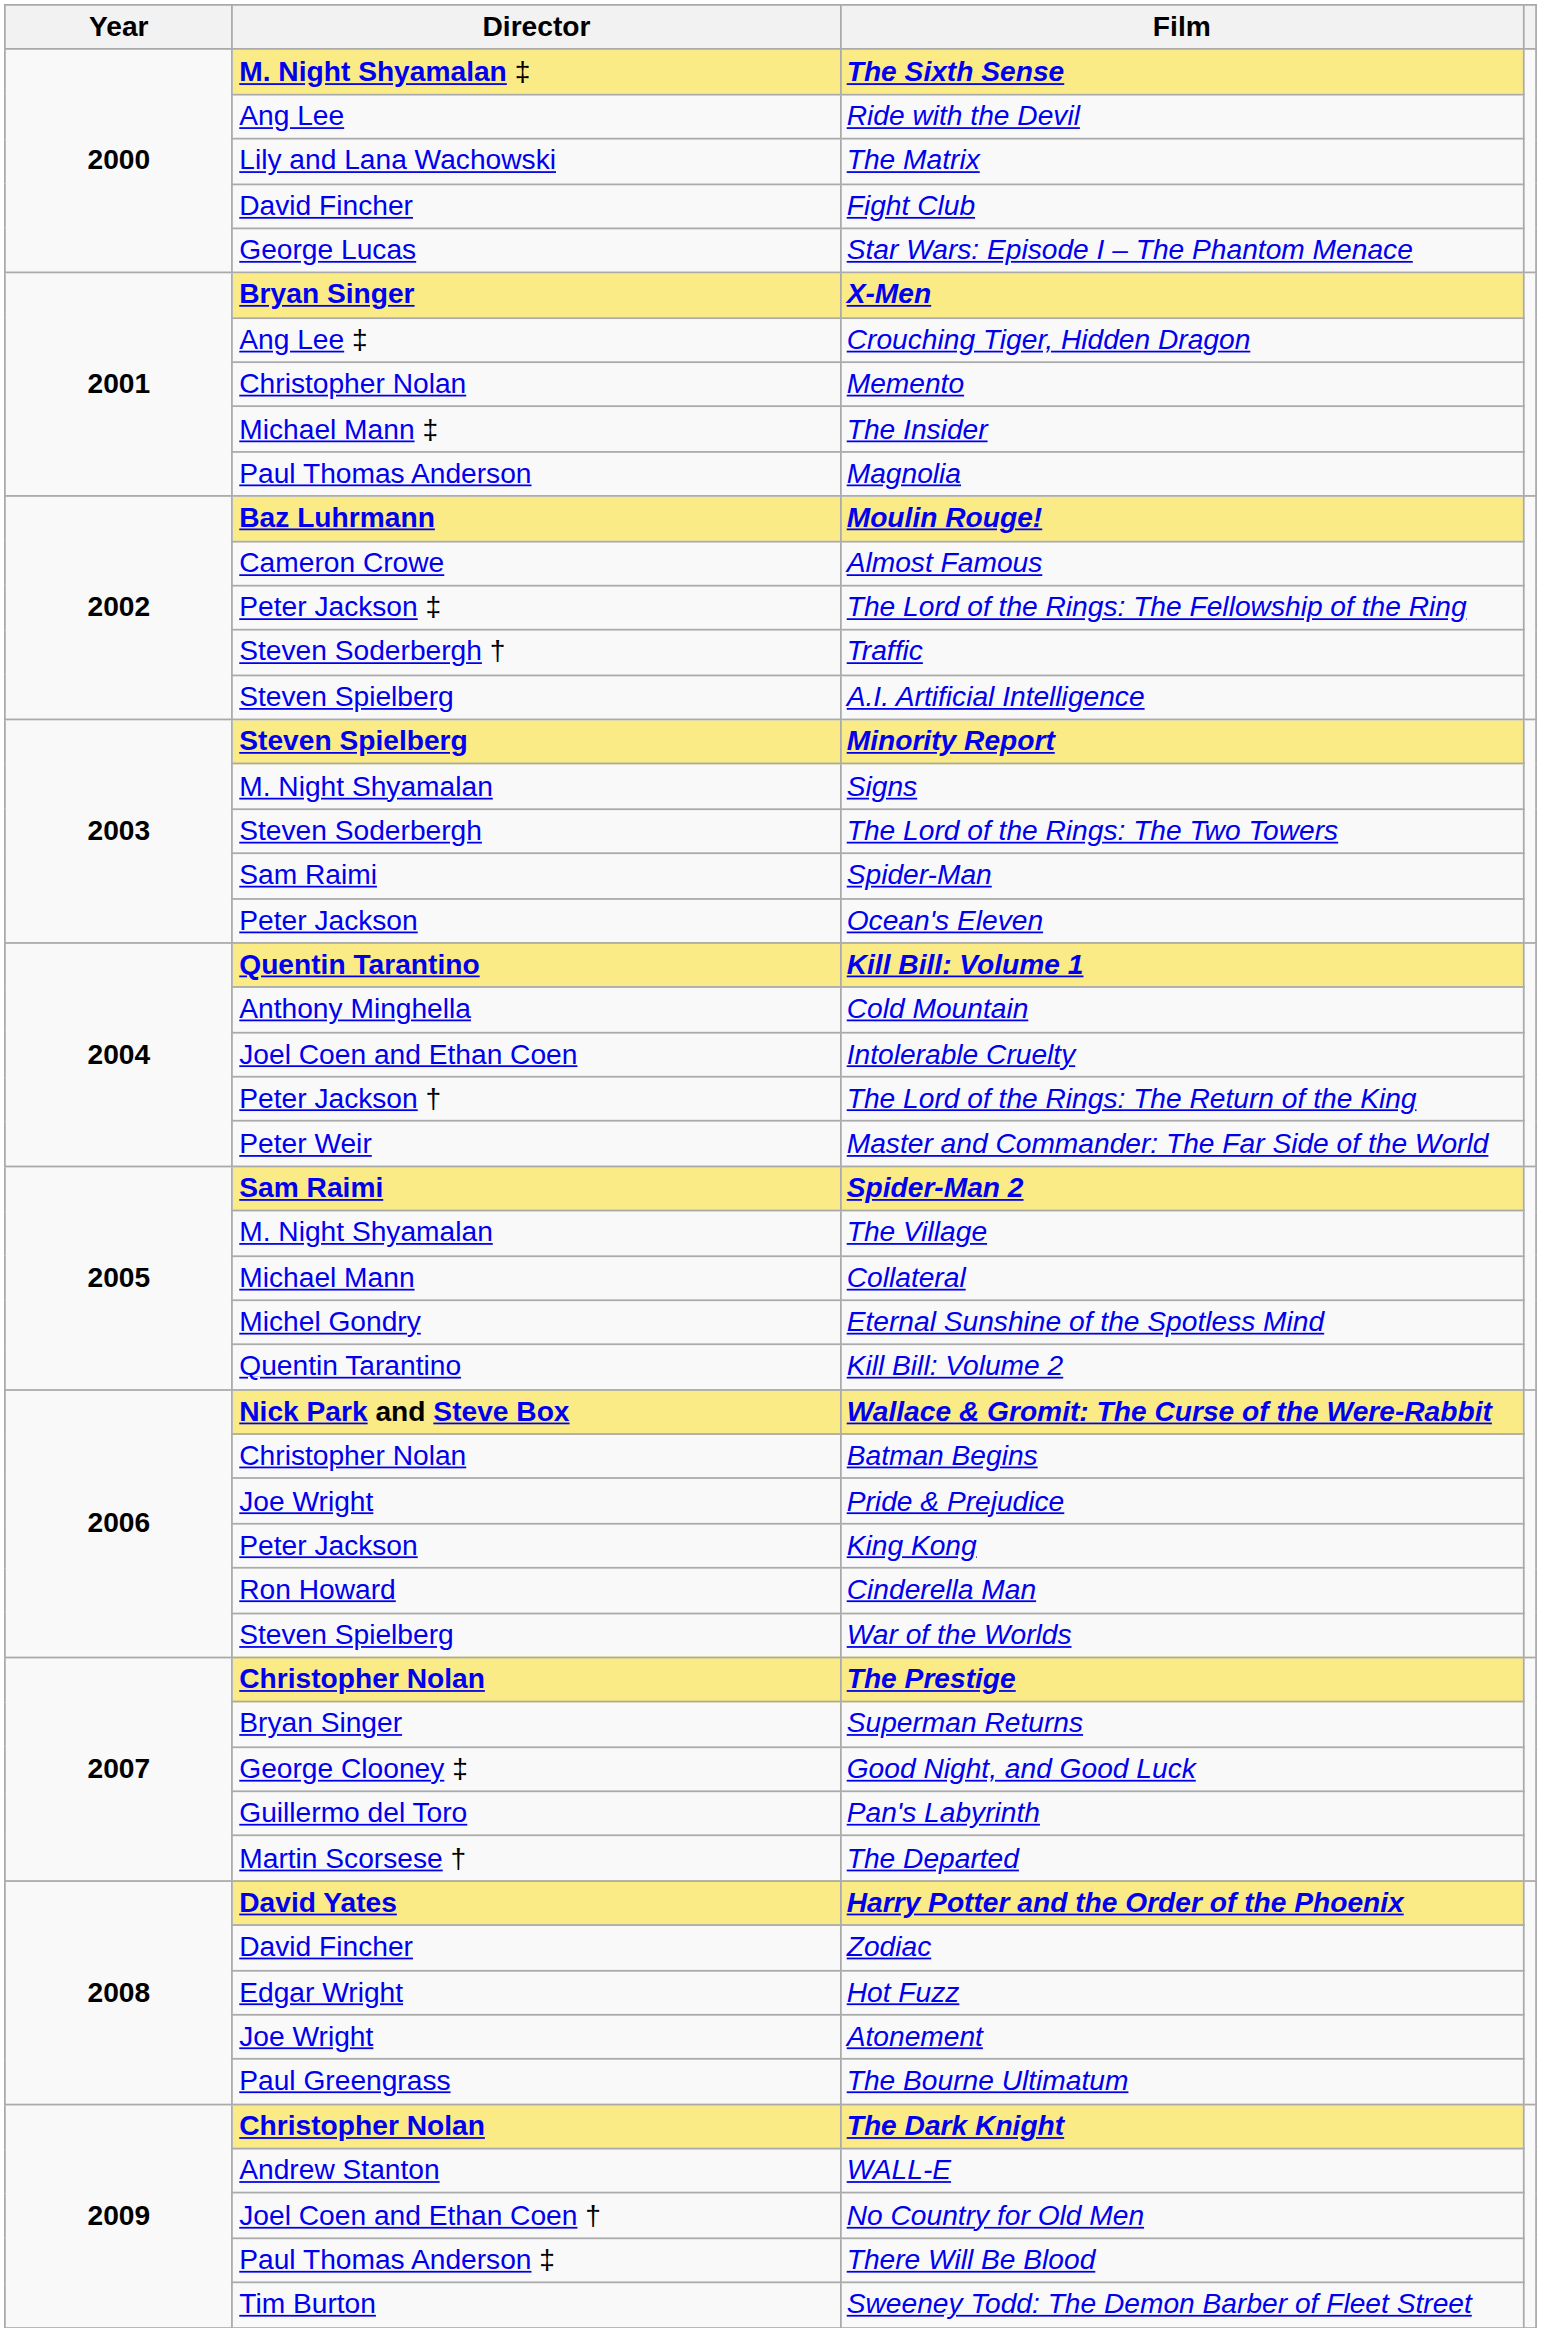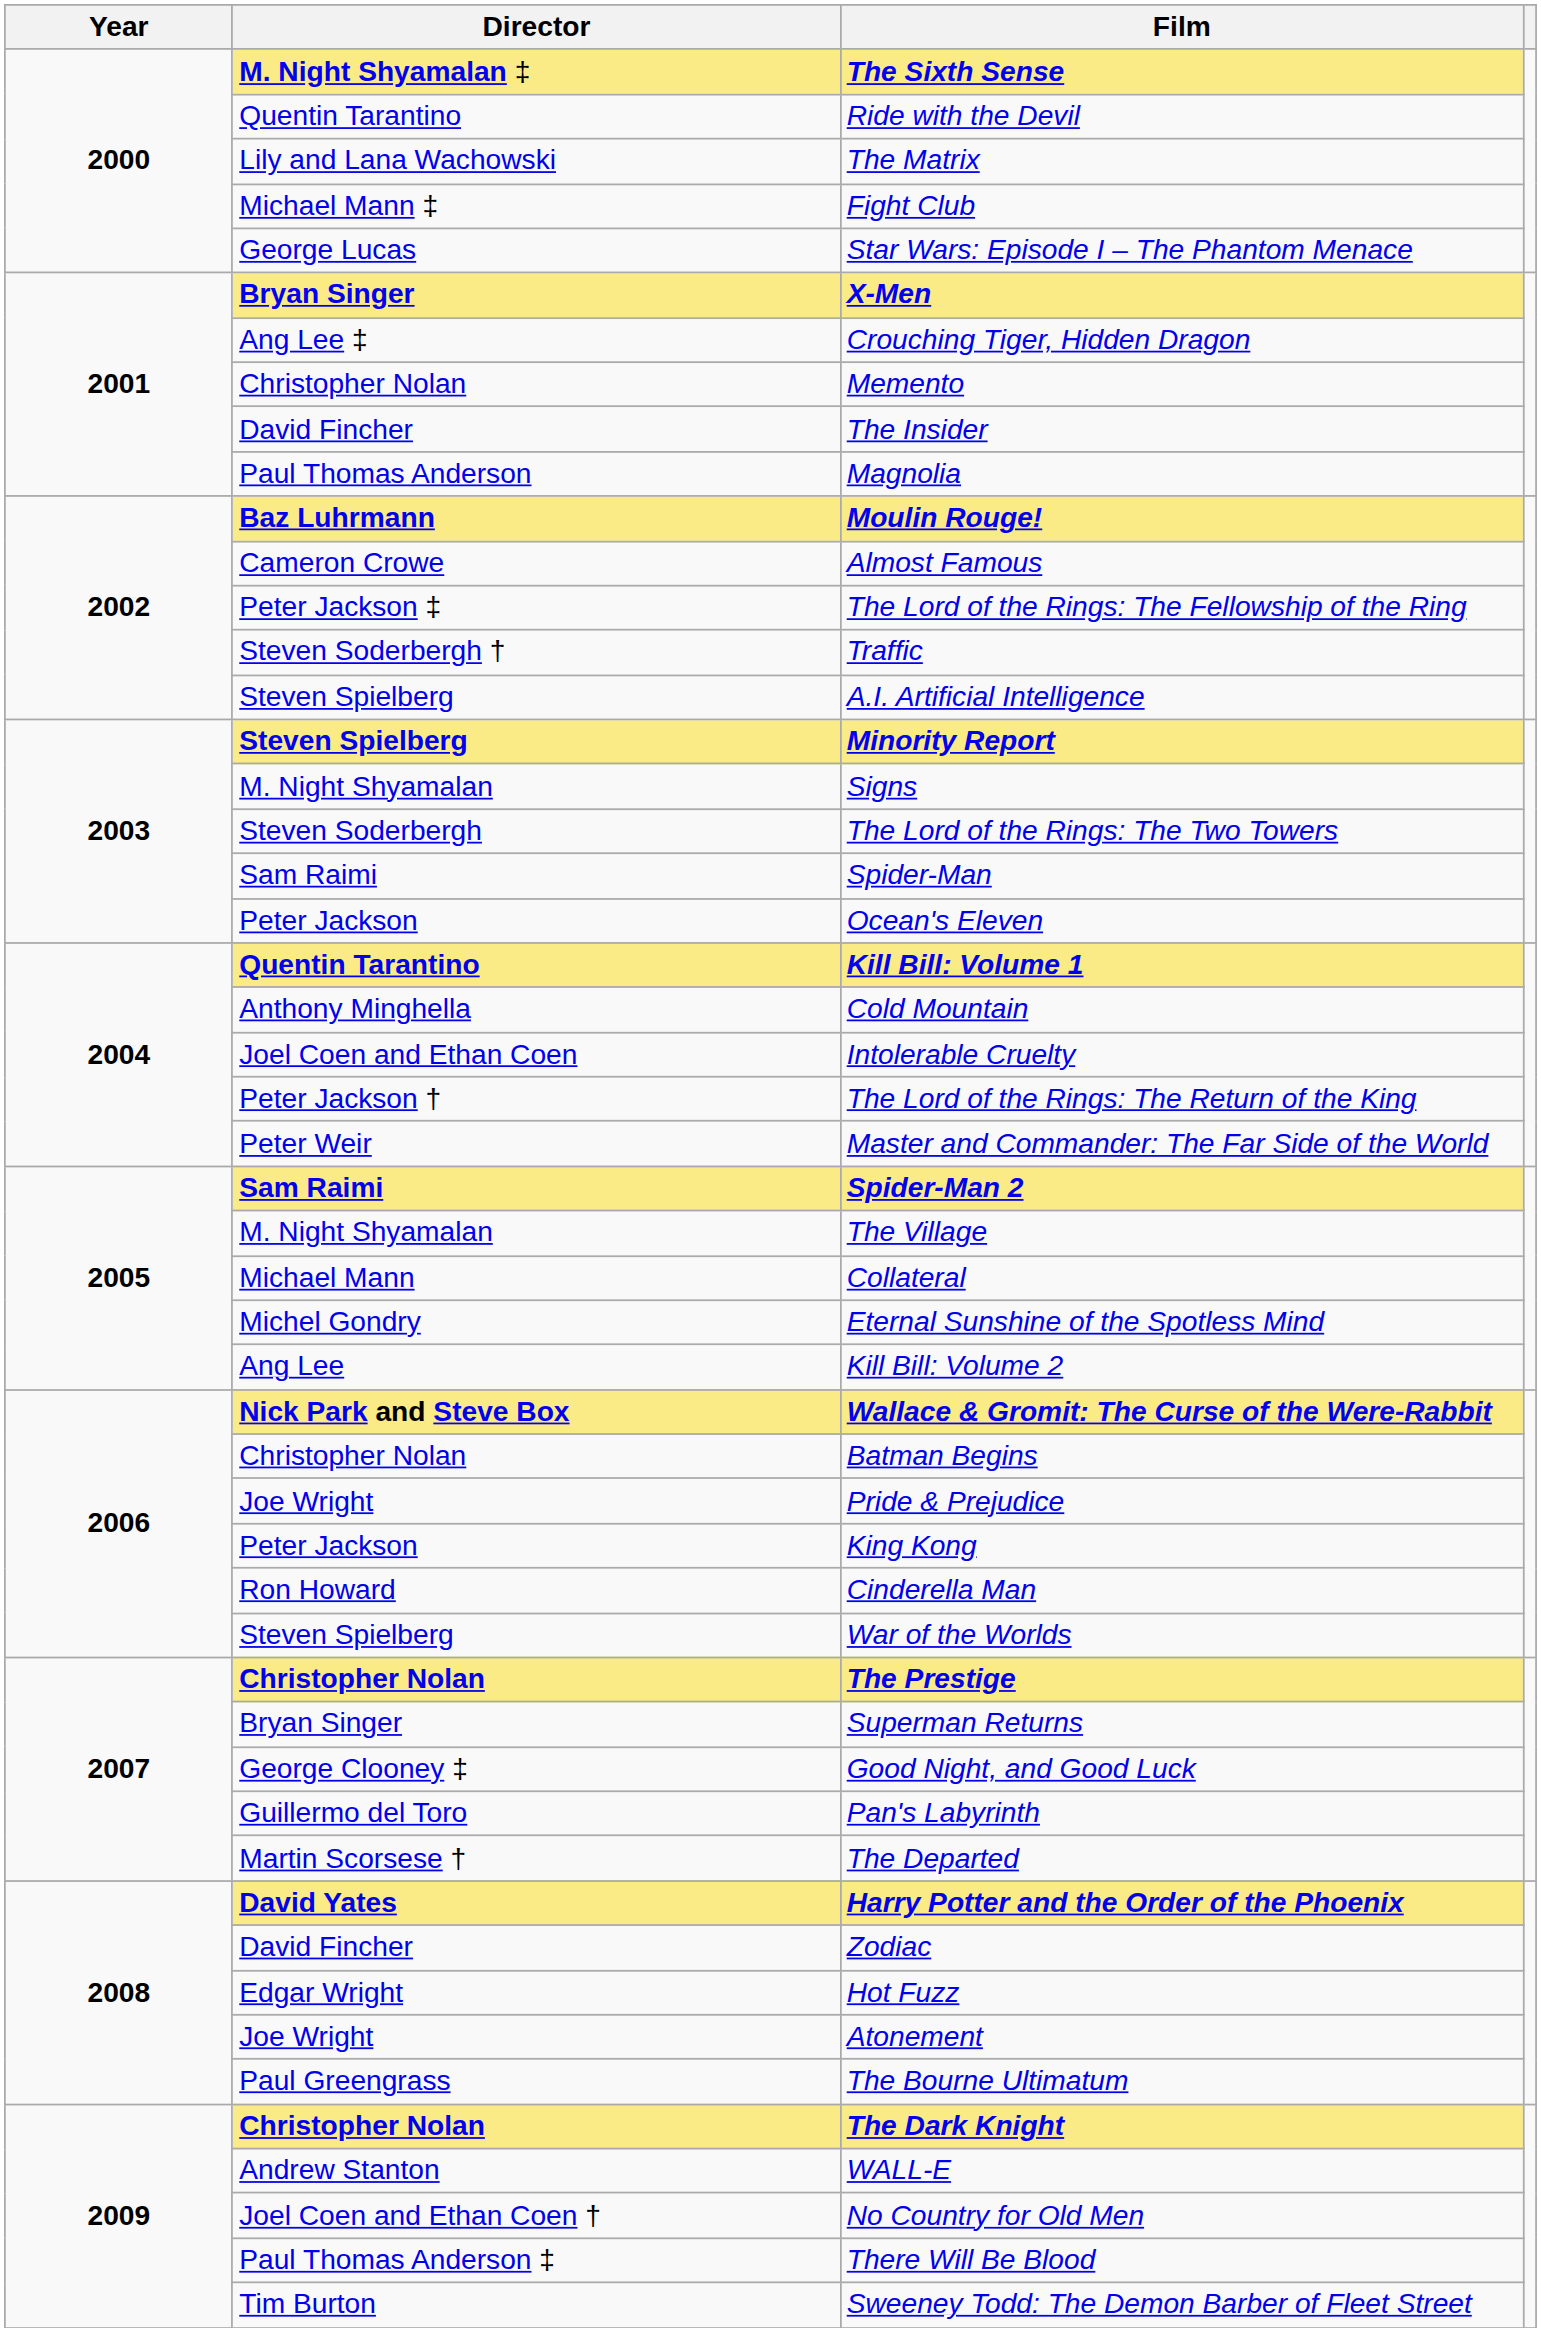Ride with the Devil | Director: Ang Lee -> Quentin Tarantino
Fight Club | Director: David Fincher -> Michael Mann ‡
The Insider | Director: Michael Mann ‡ -> David Fincher
Kill Bill: Volume 2 | Director: Quentin Tarantino -> Ang Lee
